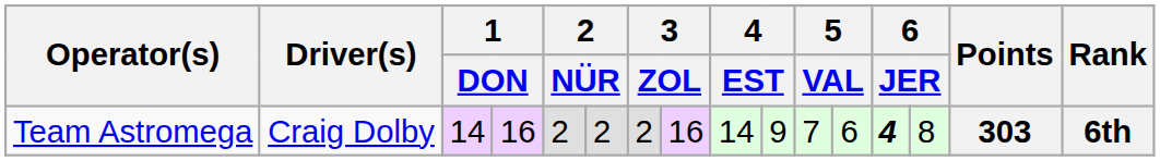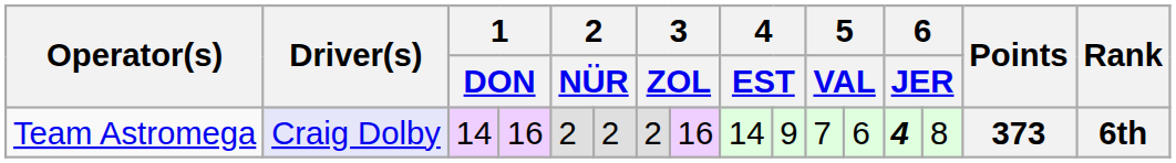Team Astromega | Driver(s): no background -> lavender background
Team Astromega | Points: 303 -> 373
